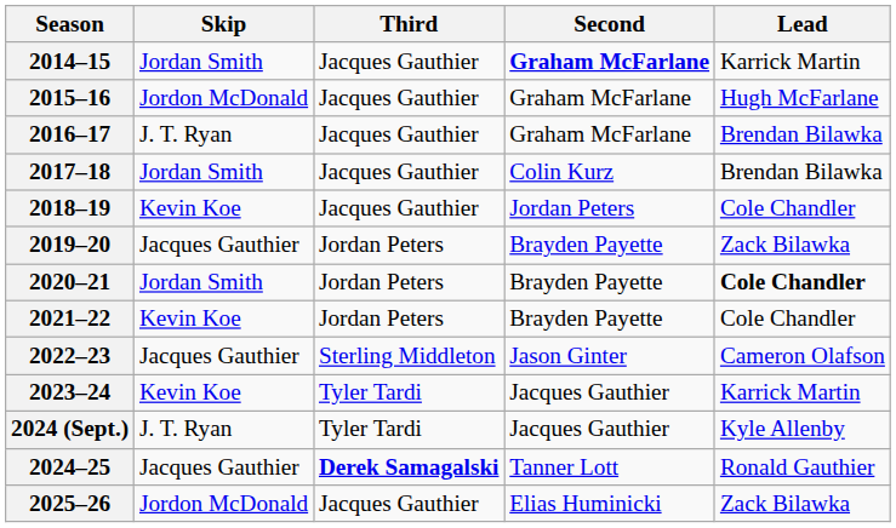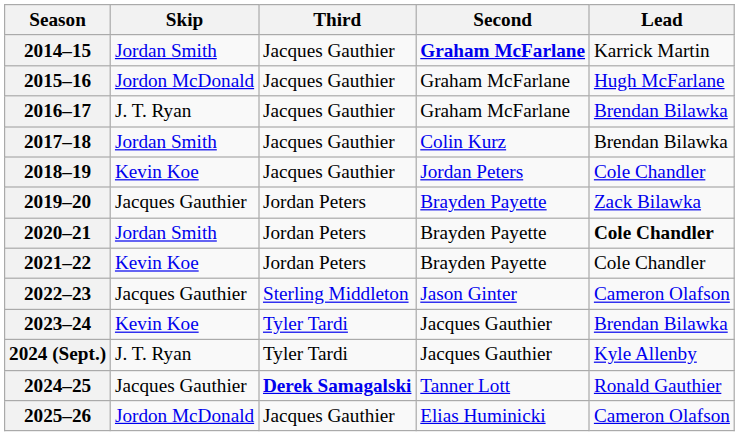2023–24 | Lead: Karrick Martin -> Brendan Bilawka
2025–26 | Lead: Zack Bilawka -> Cameron Olafson
